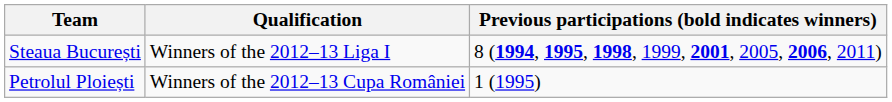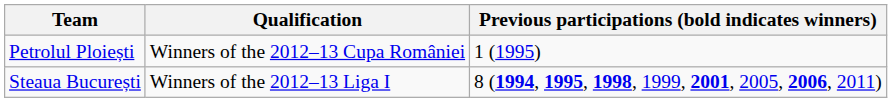rows swapped: Steaua București <-> Petrolul Ploiești
